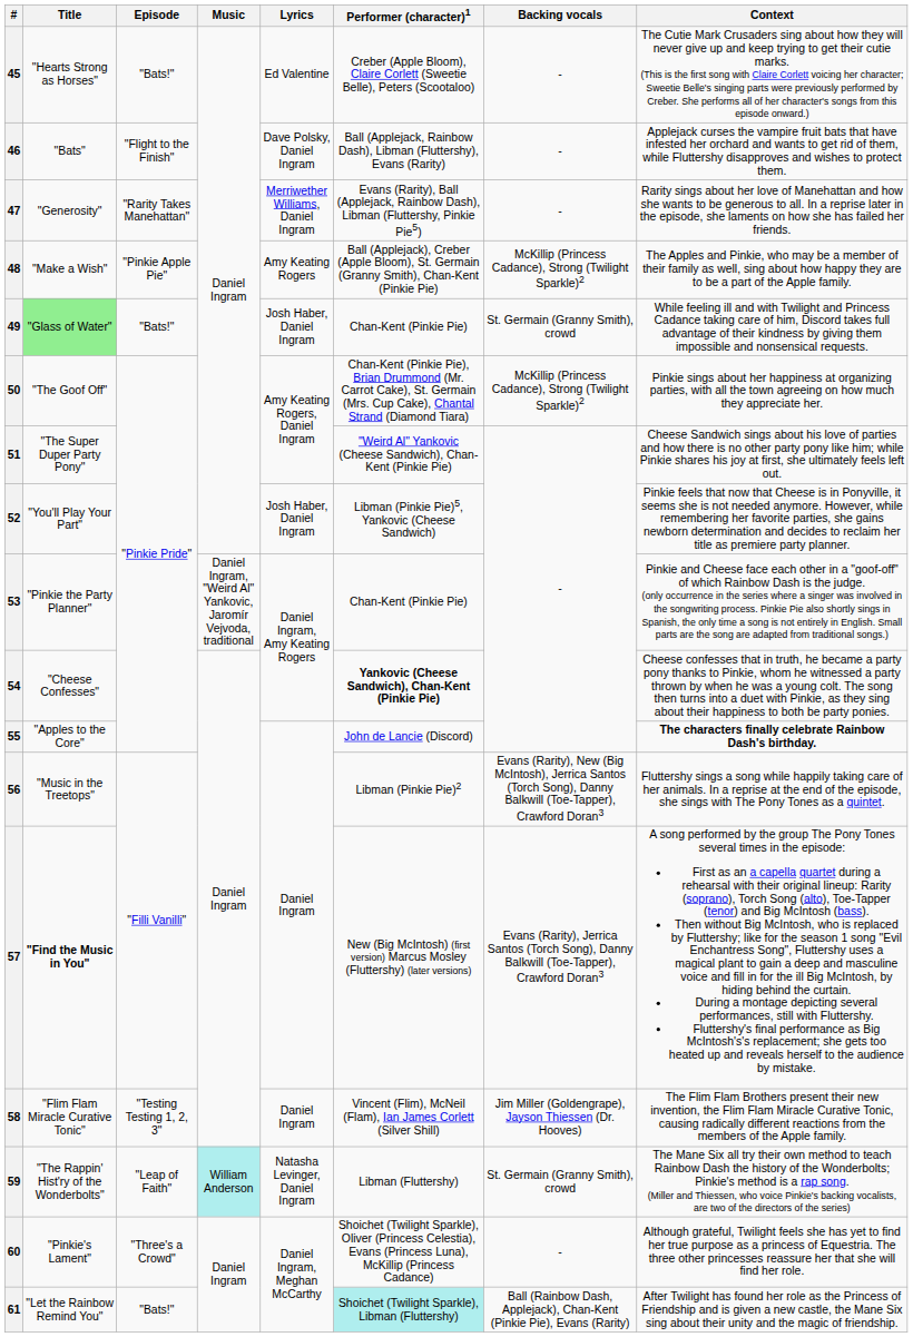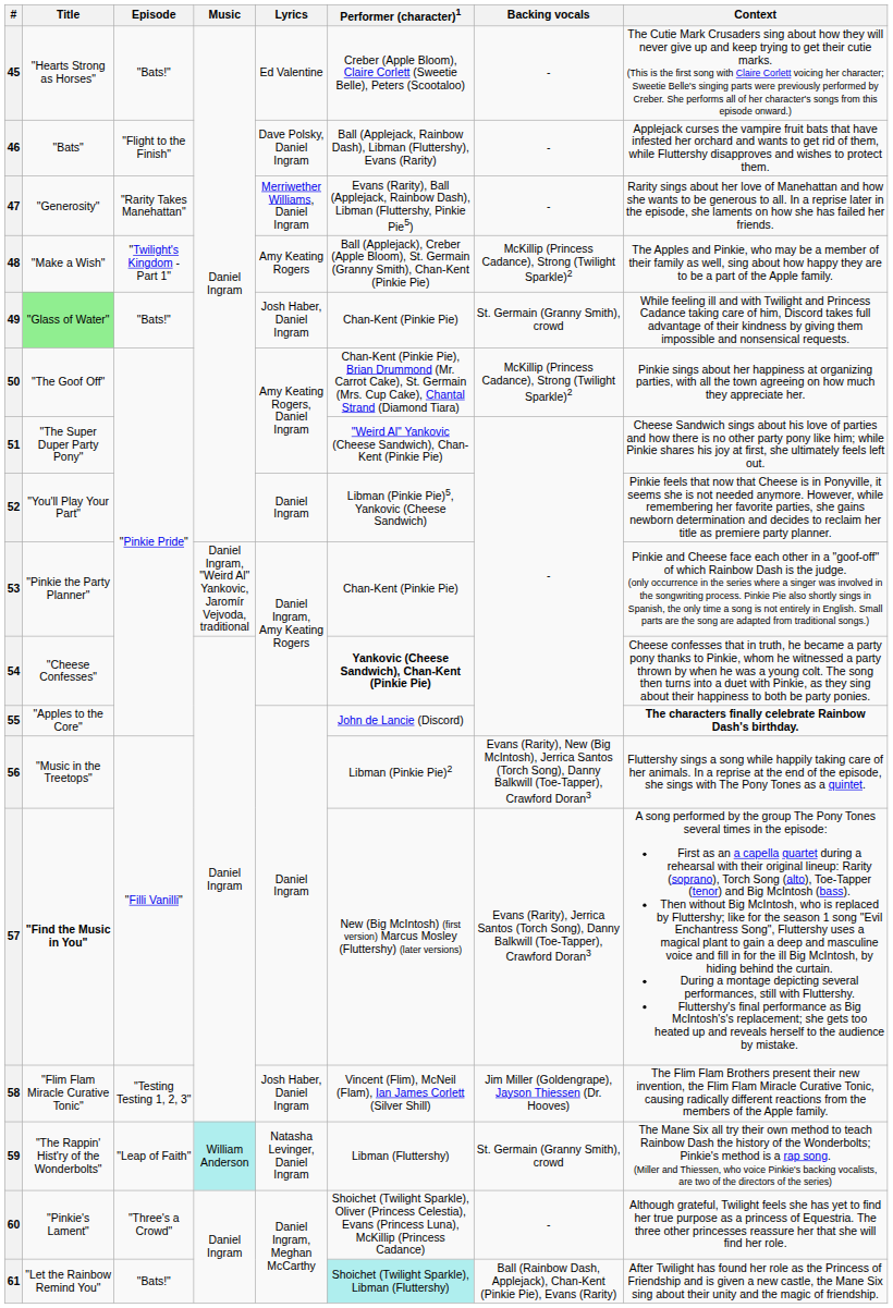48 | Episode: "Pinkie Apple Pie" -> "Twilight's Kingdom - Part 1"
52 | Lyrics: Josh Haber, Daniel Ingram -> Daniel Ingram
58 | Lyrics: Daniel Ingram -> Josh Haber, Daniel Ingram
